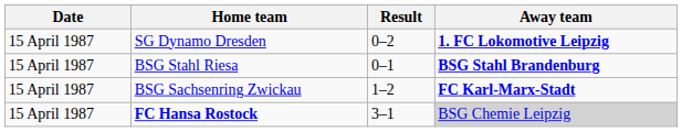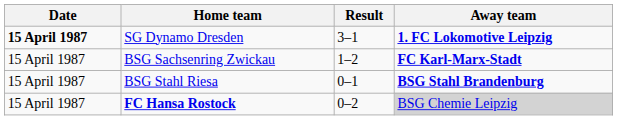SG Dynamo Dresden | Date: normal -> bold
SG Dynamo Dresden | Result: 0–2 -> 3–1
rows swapped: BSG Sachsenring Zwickau <-> BSG Stahl Riesa
FC Hansa Rostock | Result: 3–1 -> 0–2
